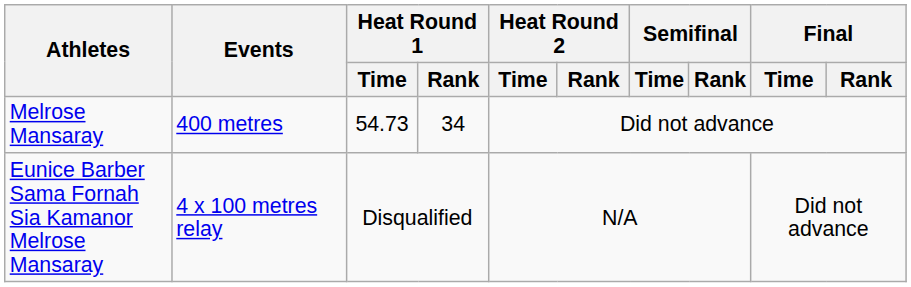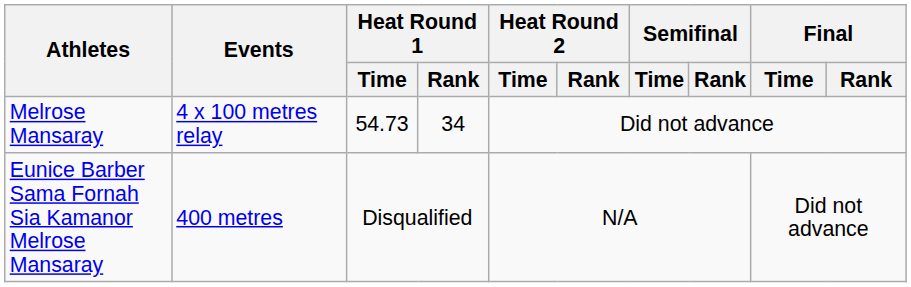Melrose Mansaray | Events: 400 metres -> 4 x 100 metres relay
Eunice Barber Sama Fornah Sia Kamanor Melrose Mansaray | Events: 4 x 100 metres relay -> 400 metres
